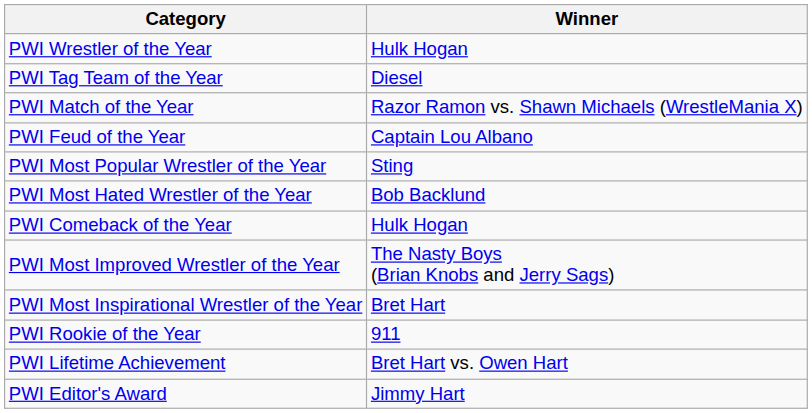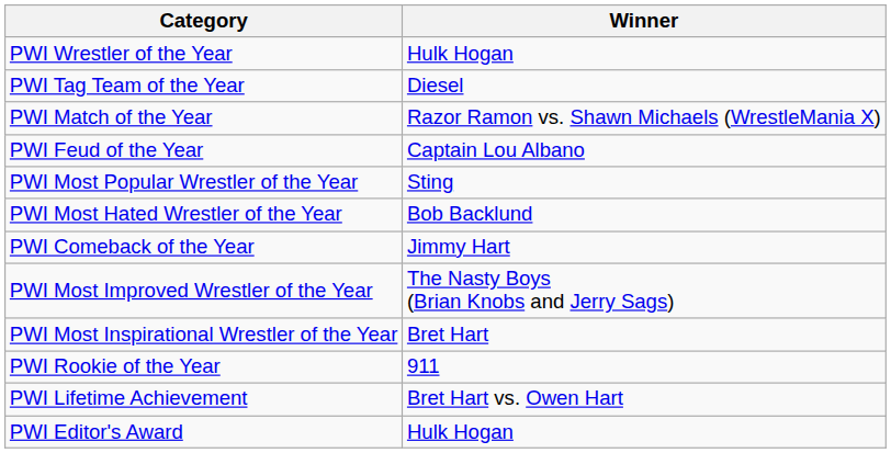PWI Comeback of the Year | Winner: Hulk Hogan -> Jimmy Hart
PWI Editor's Award | Winner: Jimmy Hart -> Hulk Hogan
